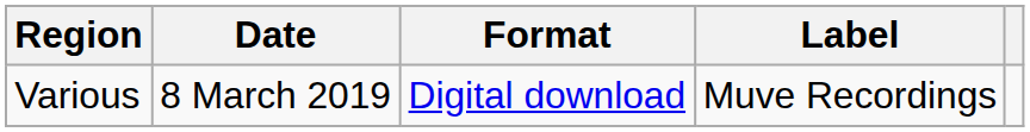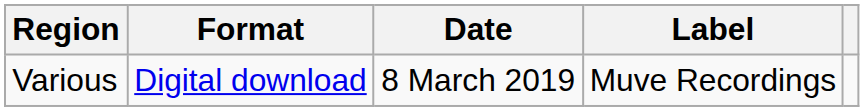columns swapped: Date <-> Format
